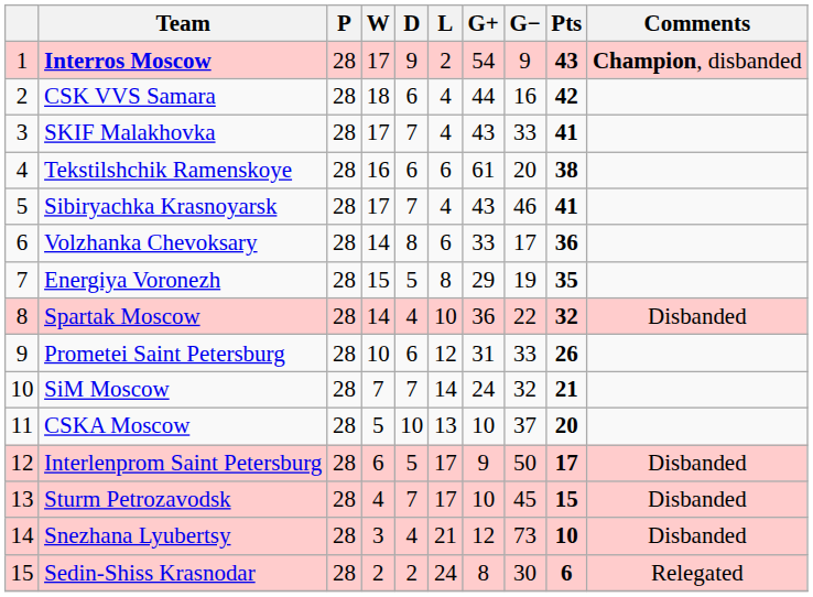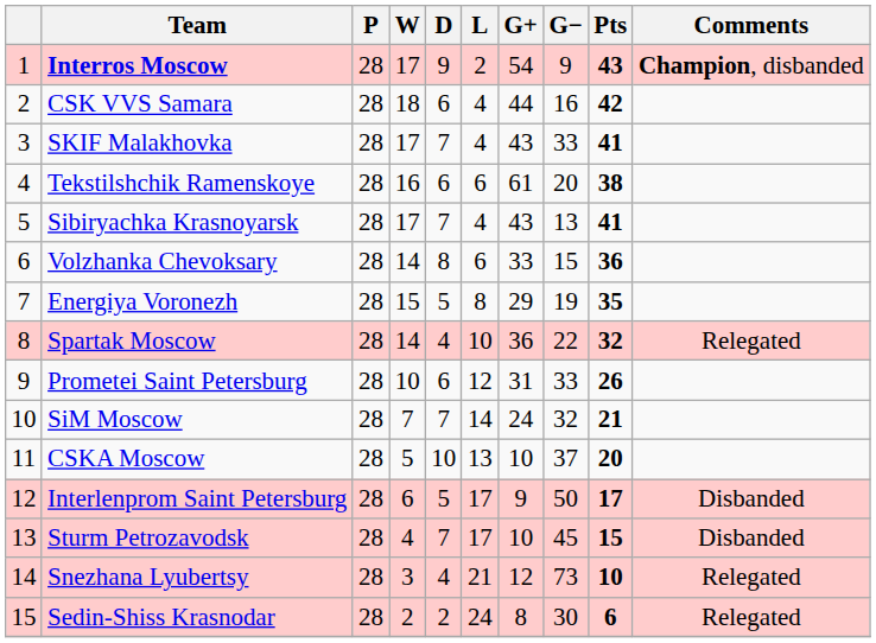Sibiryachka Krasnoyarsk | G−: 46 -> 13
Volzhanka Chevoksary | G−: 17 -> 15
Spartak Moscow | Comments: Disbanded -> Relegated
Snezhana Lyubertsy | Comments: Disbanded -> Relegated
